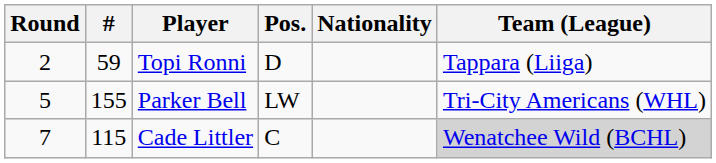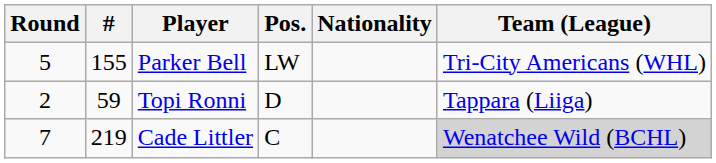rows swapped: Topi Ronni <-> Parker Bell
Cade Littler | #: 115 -> 219
